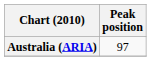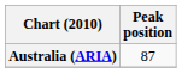Australia (ARIA) | Peak position: 97 -> 87
